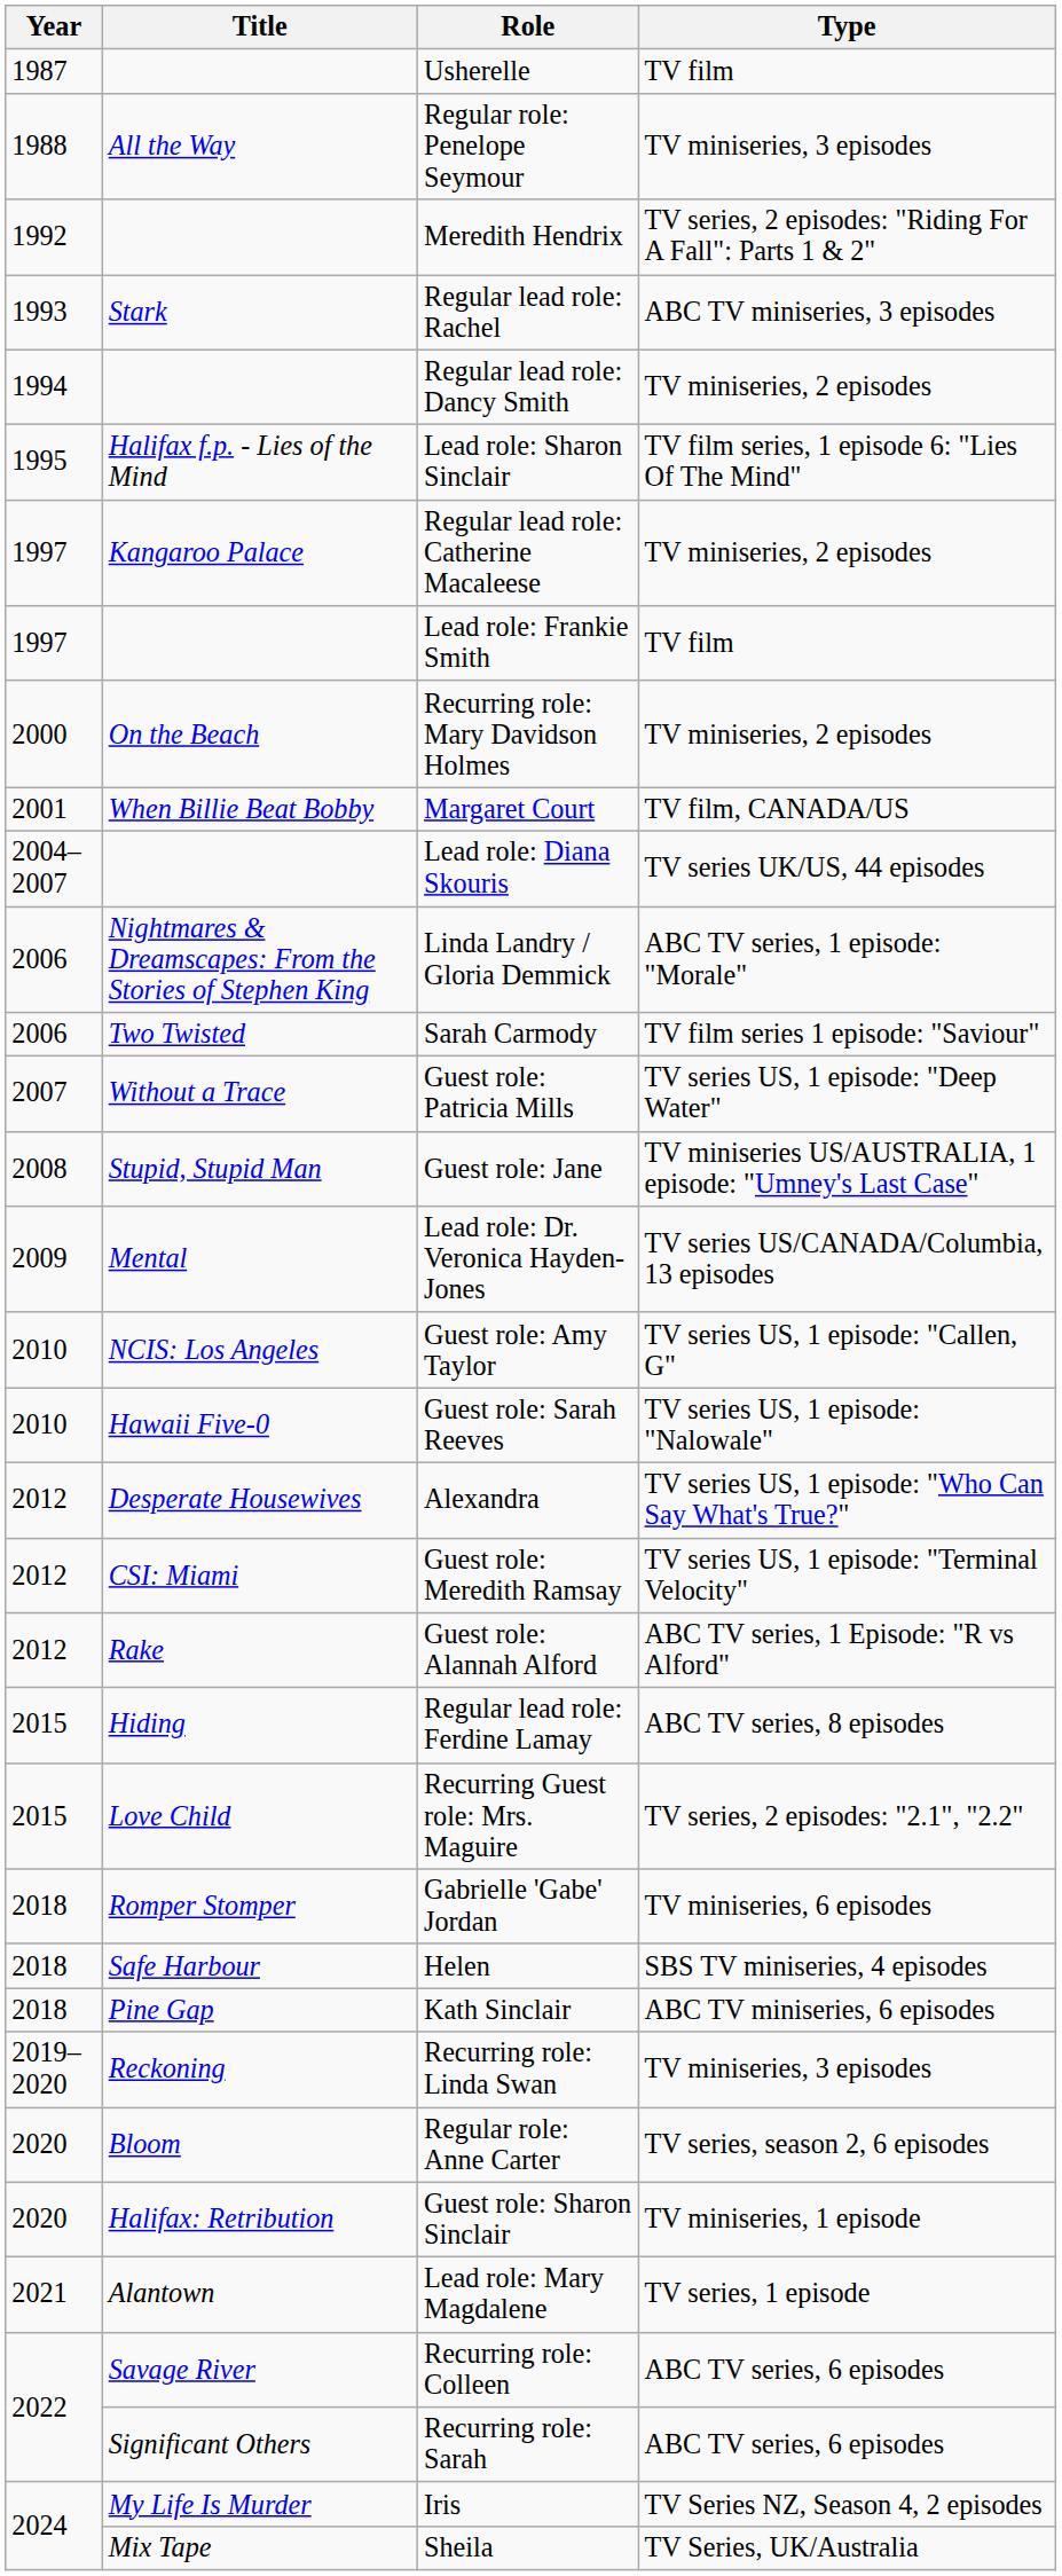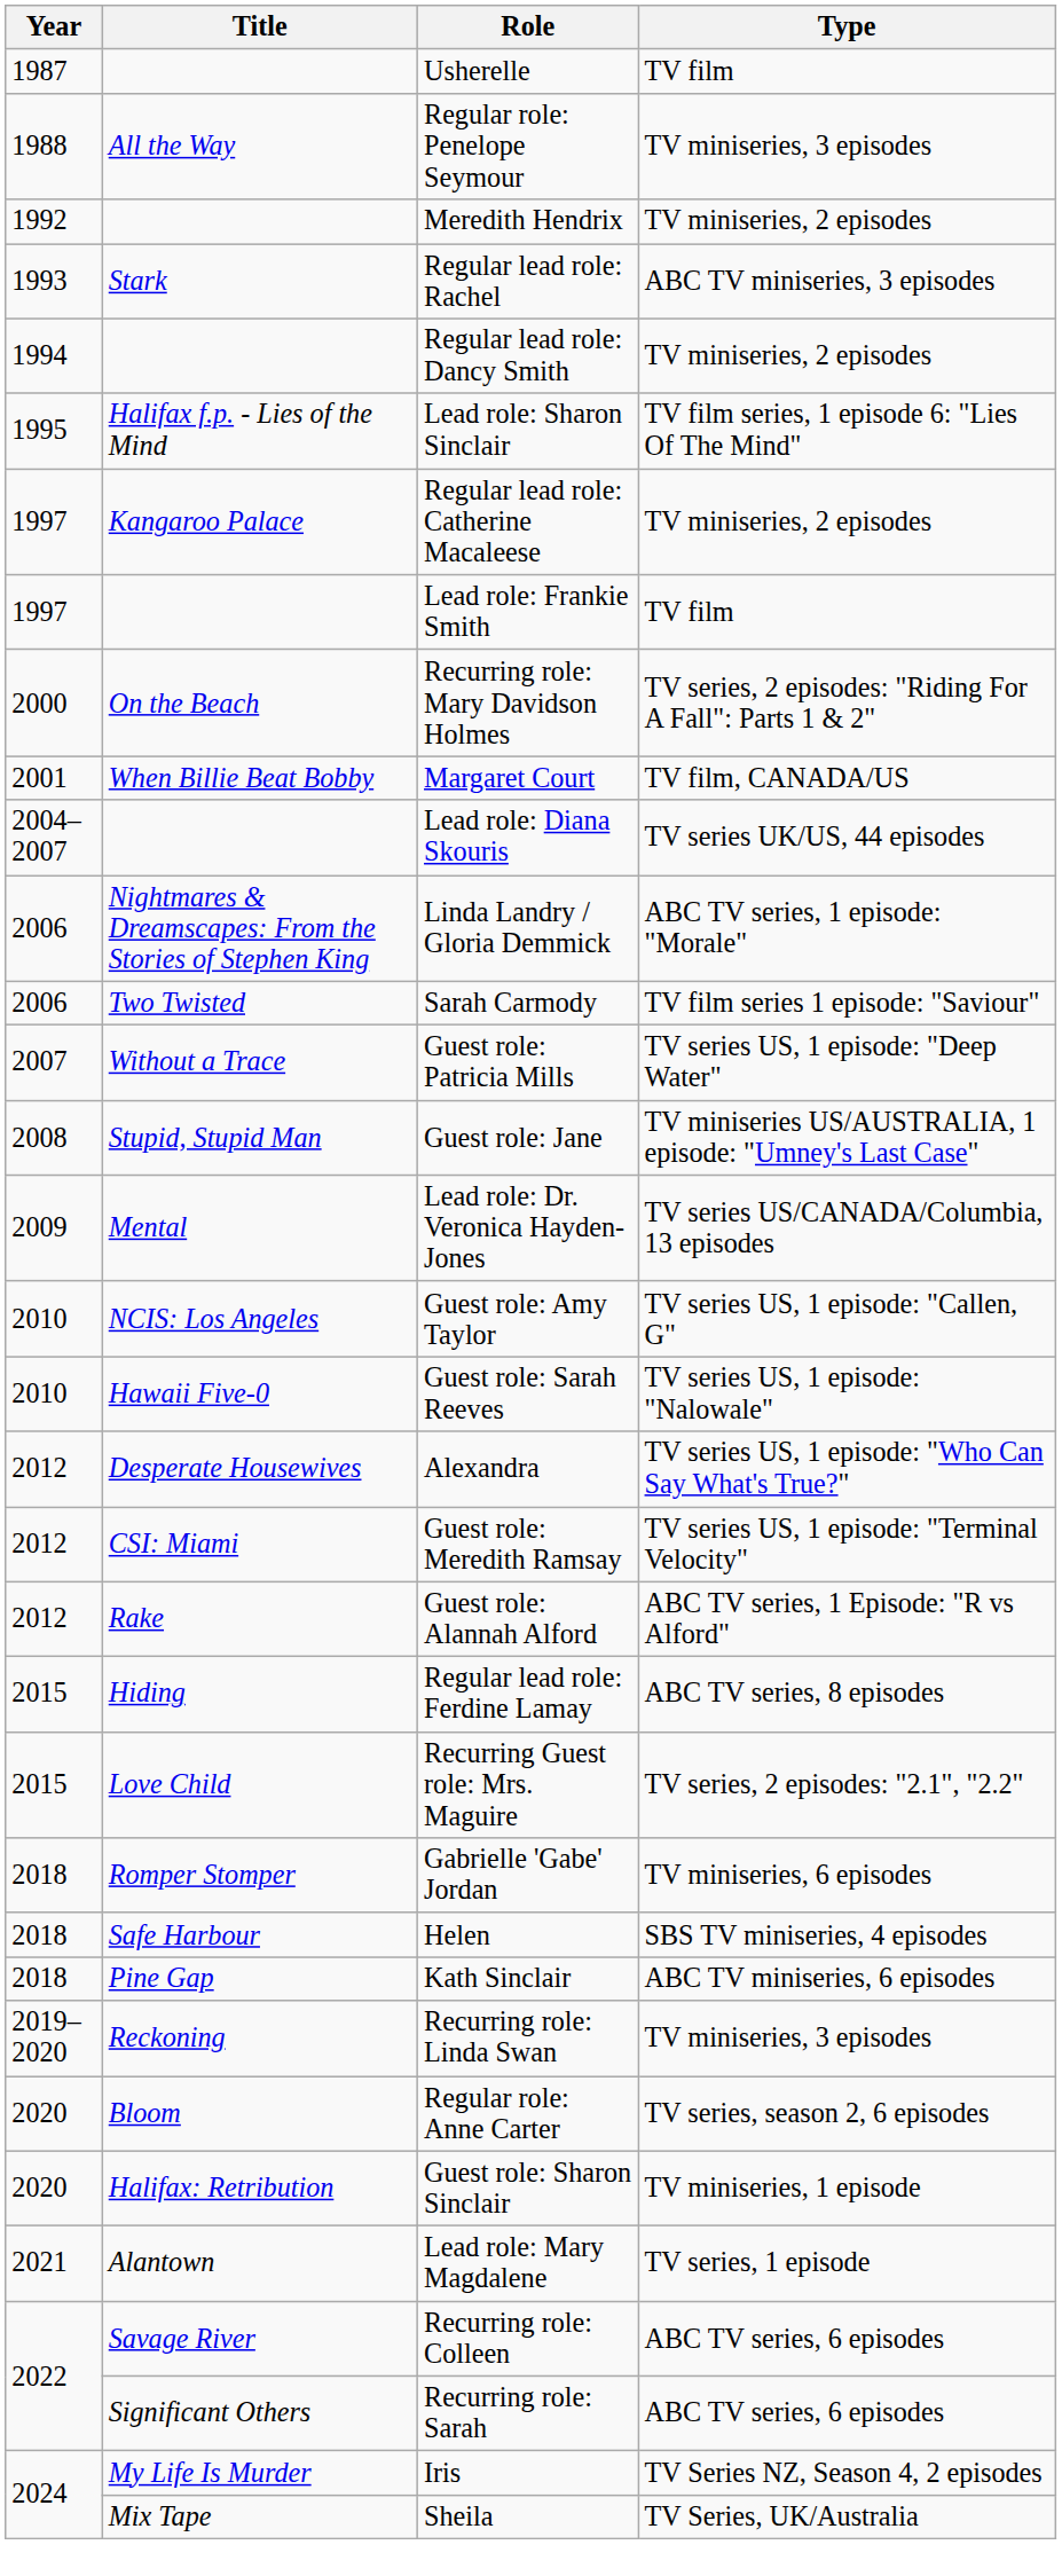Meredith Hendrix | Type: TV series, 2 episodes: "Riding For A Fall": Parts 1 & 2" -> TV miniseries, 2 episodes
Recurring role: Mary Davidson Holmes | Type: TV miniseries, 2 episodes -> TV series, 2 episodes: "Riding For A Fall": Parts 1 & 2"
